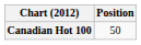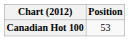Canadian Hot 100 | Position: 50 -> 53
